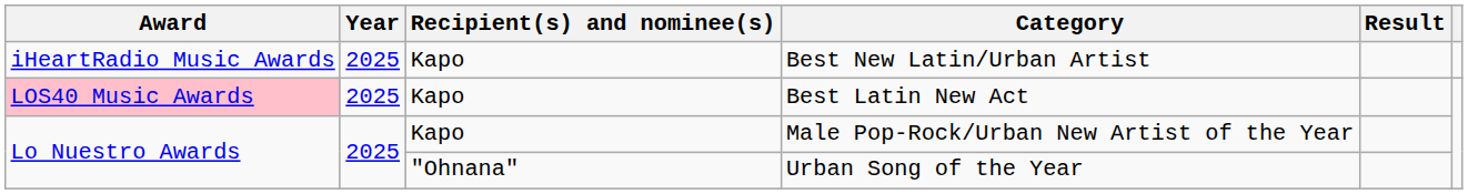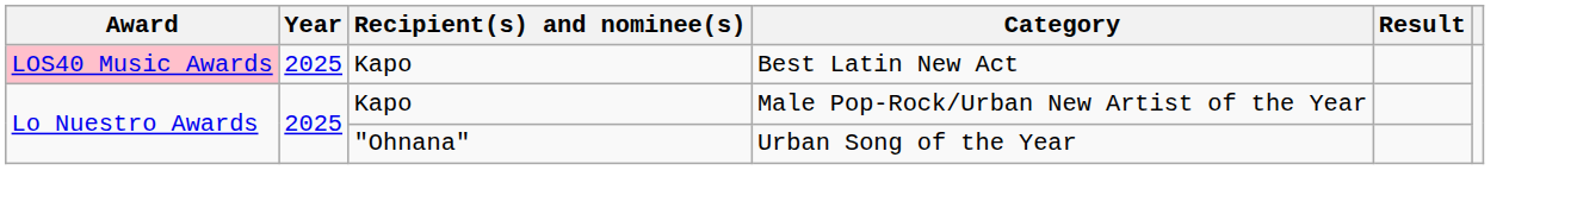- row: iHeartRadio Music Awards | 2025 | Kapo | Best New Latin/Urban Artist
